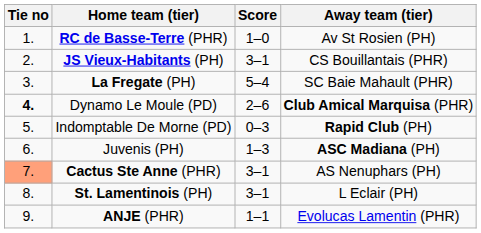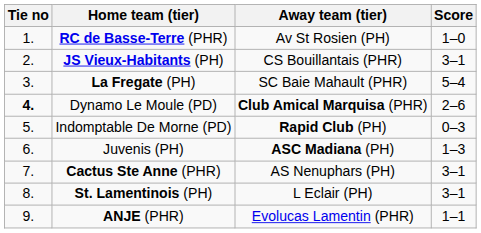columns swapped: Score <-> Away team (tier)
Cactus Ste Anne (PHR) | Tie no: lightsalmon background -> no background
